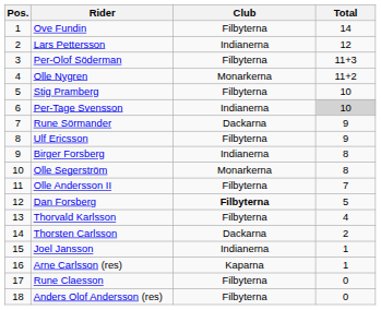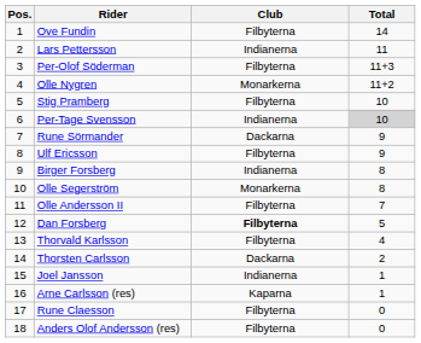Lars Pettersson | Total: 12 -> 11
